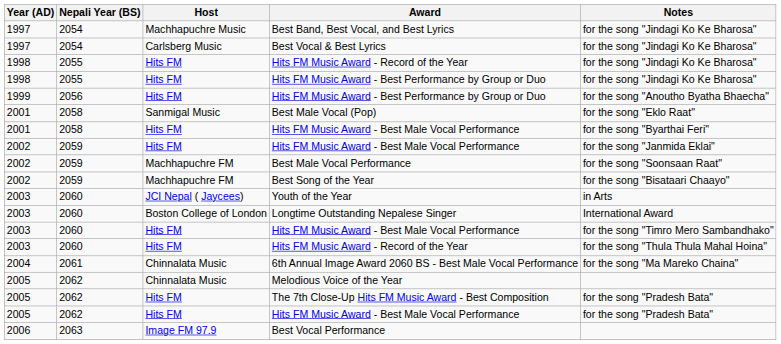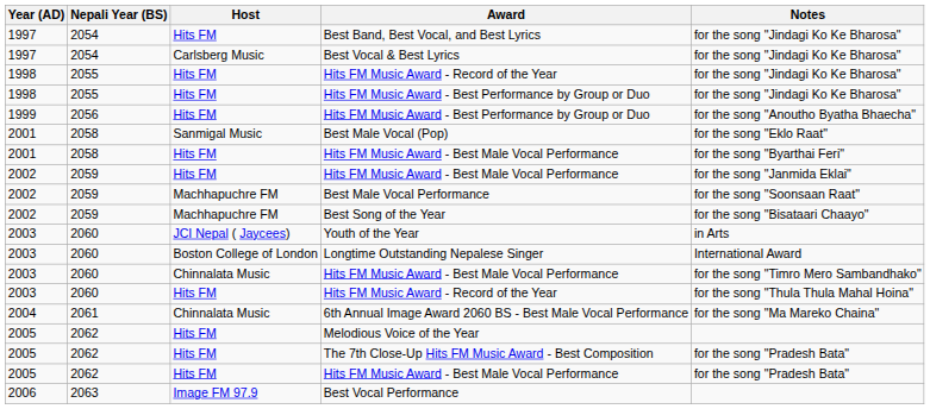Best Band, Best Vocal, and Best Lyrics | Host: Machhapuchre Music -> Hits FM
2003 / Hits FM Music Award - Best Male Vocal Performance | Host: Hits FM -> Chinnalata Music
Melodious Voice of the Year | Host: Chinnalata Music -> Hits FM
